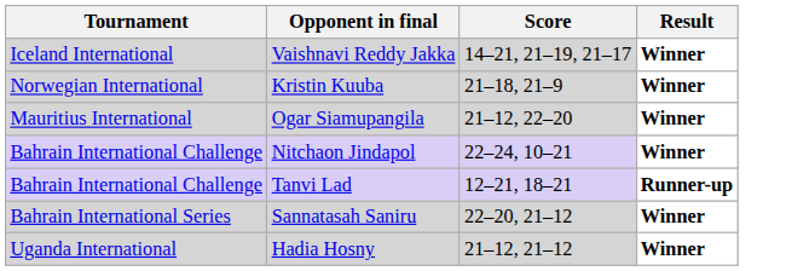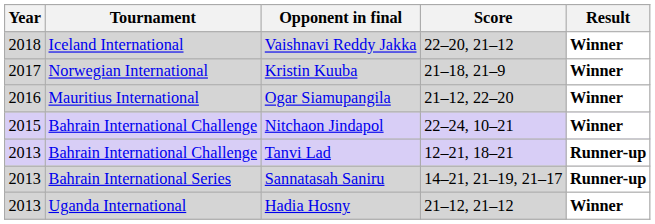+ column: Year | 2018 | 2017 | 2016 | 2015 | 2013 | 2013 | 2013
Vaishnavi Reddy Jakka | Score: 14–21, 21–19, 21–17 -> 22–20, 21–12
Sannatasah Saniru | Score: 22–20, 21–12 -> 14–21, 21–19, 21–17
Sannatasah Saniru | Result: Winner -> Runner-up
